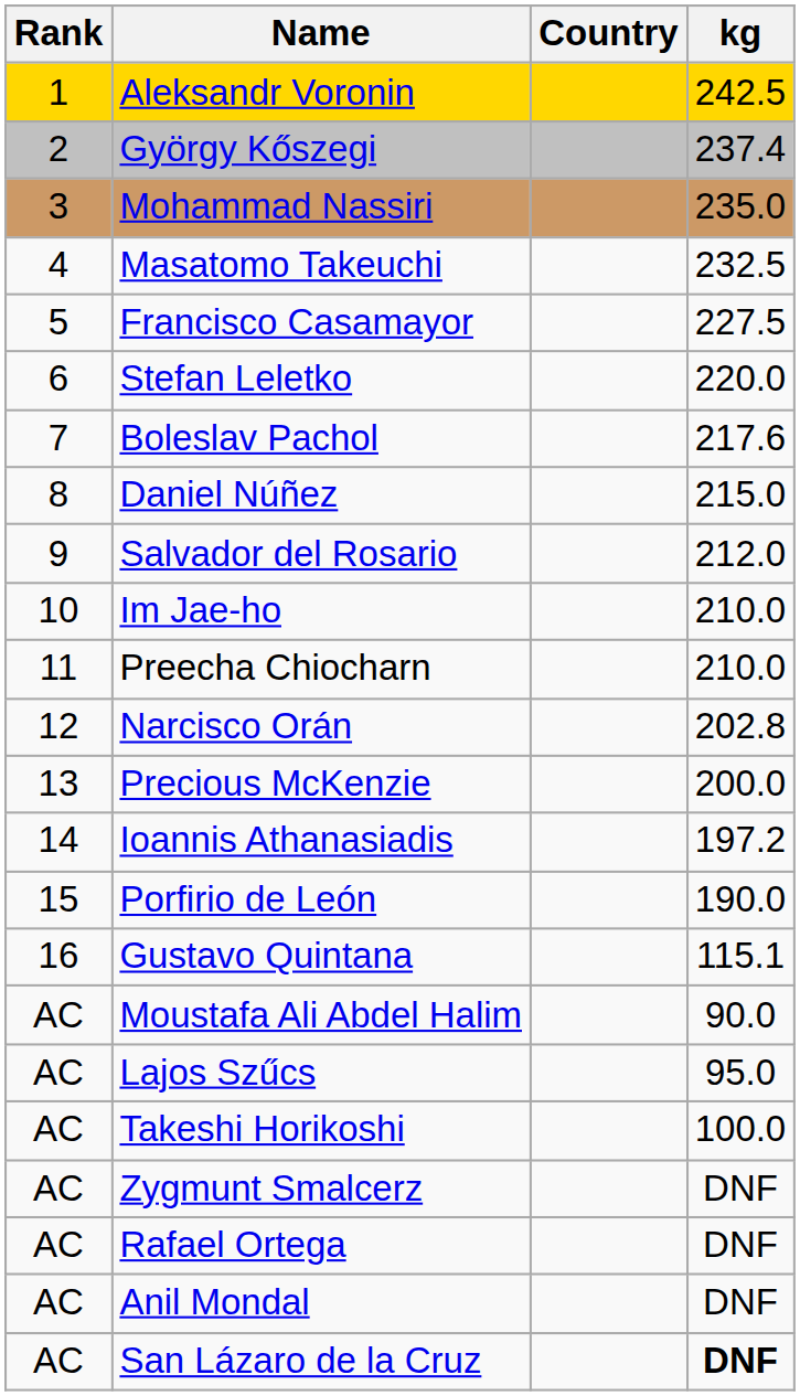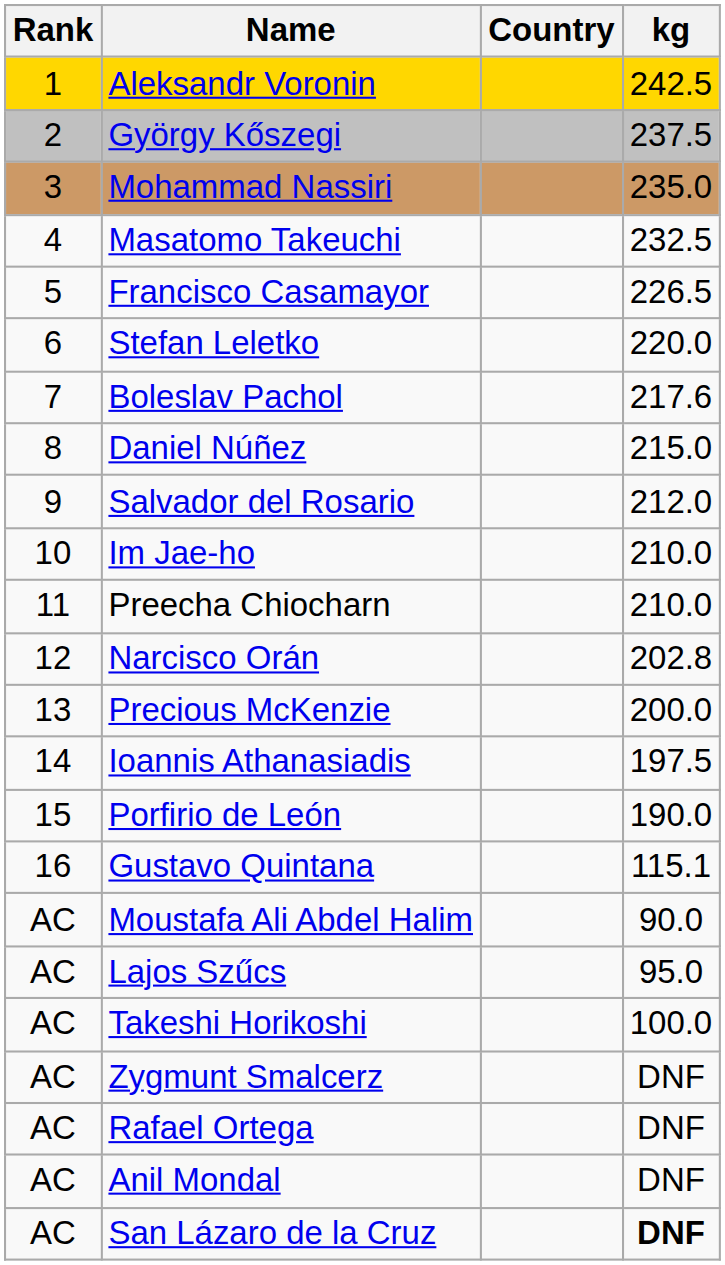György Kőszegi | kg: 237.4 -> 237.5
Francisco Casamayor | kg: 227.5 -> 226.5
Ioannis Athanasiadis | kg: 197.2 -> 197.5
